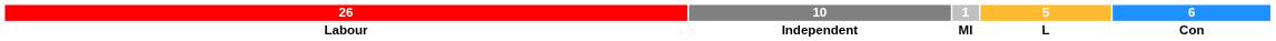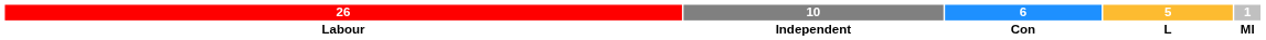columns swapped: 6 <-> 1
